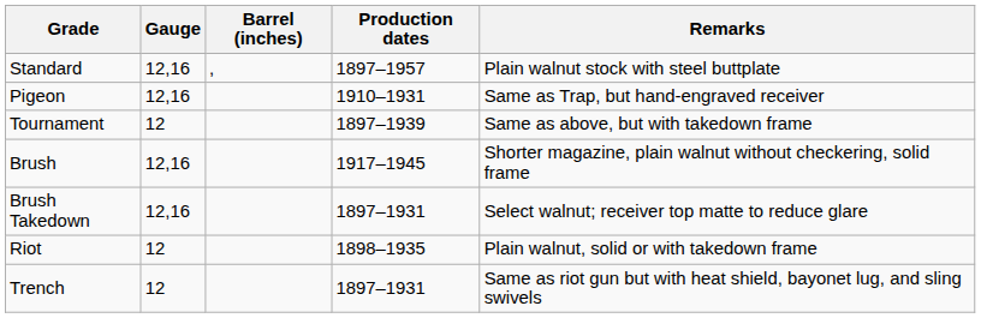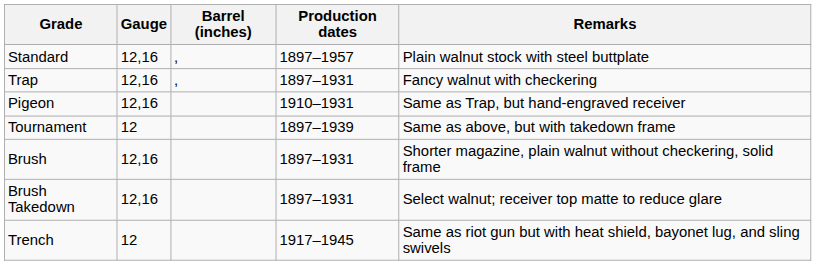+ row: Trap | 12,16 | , | 1897–1931 | Fancy walnut with checkering
Brush | Production dates: 1917–1945 -> 1897–1931
- row: Riot | 12 | 1898–1935 | Plain walnut, solid or with takedown frame
Trench | Production dates: 1897–1931 -> 1917–1945
